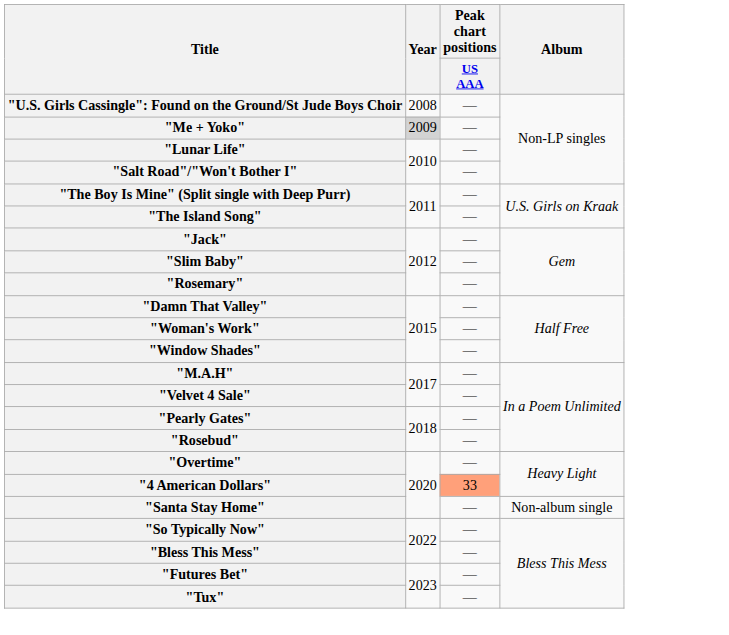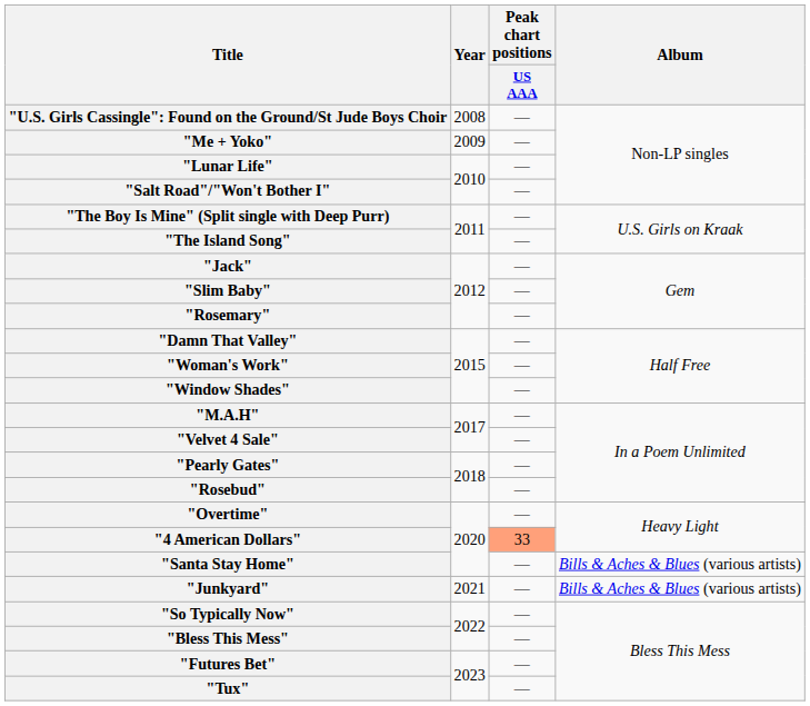"Me + Yoko" | Year: lightgrey background -> no background
"Santa Stay Home" | Album: Non-album single -> Bills & Aches & Blues (various artists)
+ row: "Junkyard" | 2021 | — | Bills & Aches & Blues (various artists)
